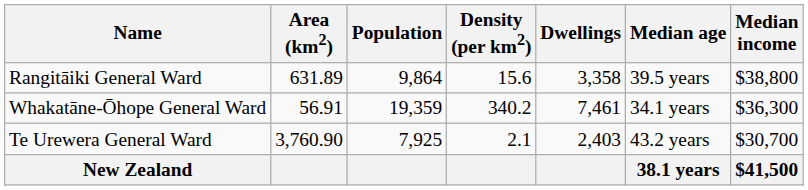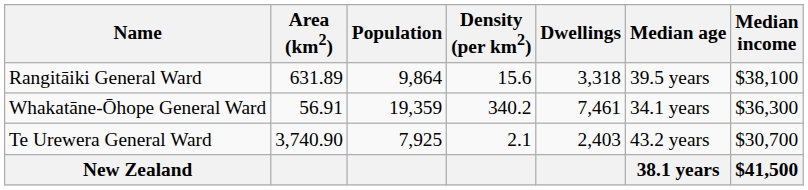Rangitāiki General Ward | Dwellings: 3,358 -> 3,318
Rangitāiki General Ward | Median income: $38,800 -> $38,100
Te Urewera General Ward | Area (km2): 3,760.90 -> 3,740.90
